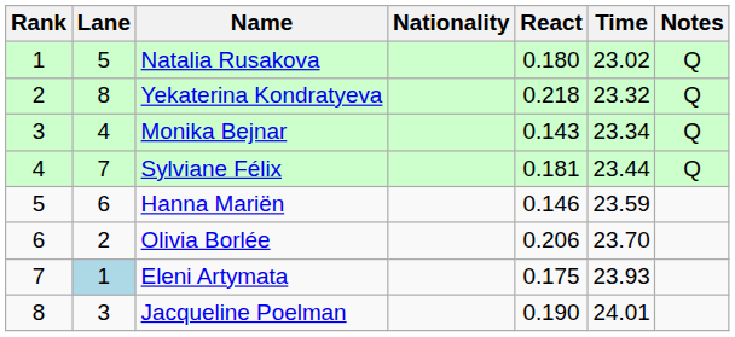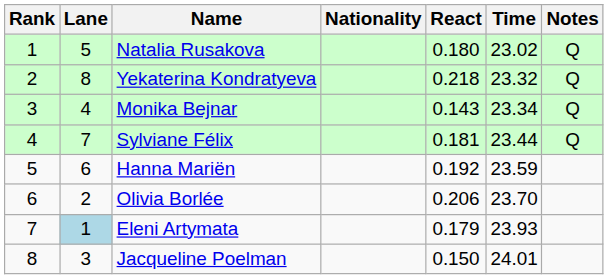Hanna Mariën | React: 0.146 -> 0.192
Eleni Artymata | React: 0.175 -> 0.179
Jacqueline Poelman | React: 0.190 -> 0.150
